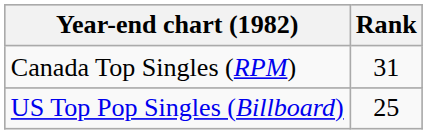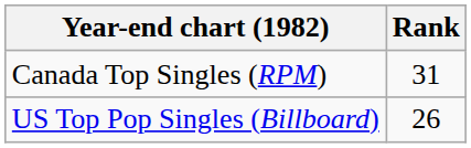US Top Pop Singles (Billboard) | Rank: 25 -> 26
